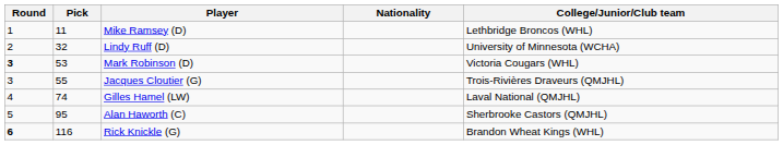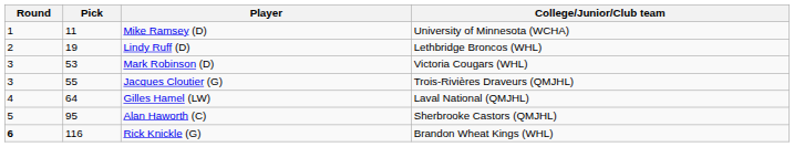- column: Nationality
Mike Ramsey (D) | College/Junior/Club team: Lethbridge Broncos (WHL) -> University of Minnesota (WCHA)
Lindy Ruff (D) | Pick: 32 -> 19
Lindy Ruff (D) | College/Junior/Club team: University of Minnesota (WCHA) -> Lethbridge Broncos (WHL)
Mark Robinson (D) | Round: bold -> normal
Gilles Hamel (LW) | Pick: 74 -> 64
